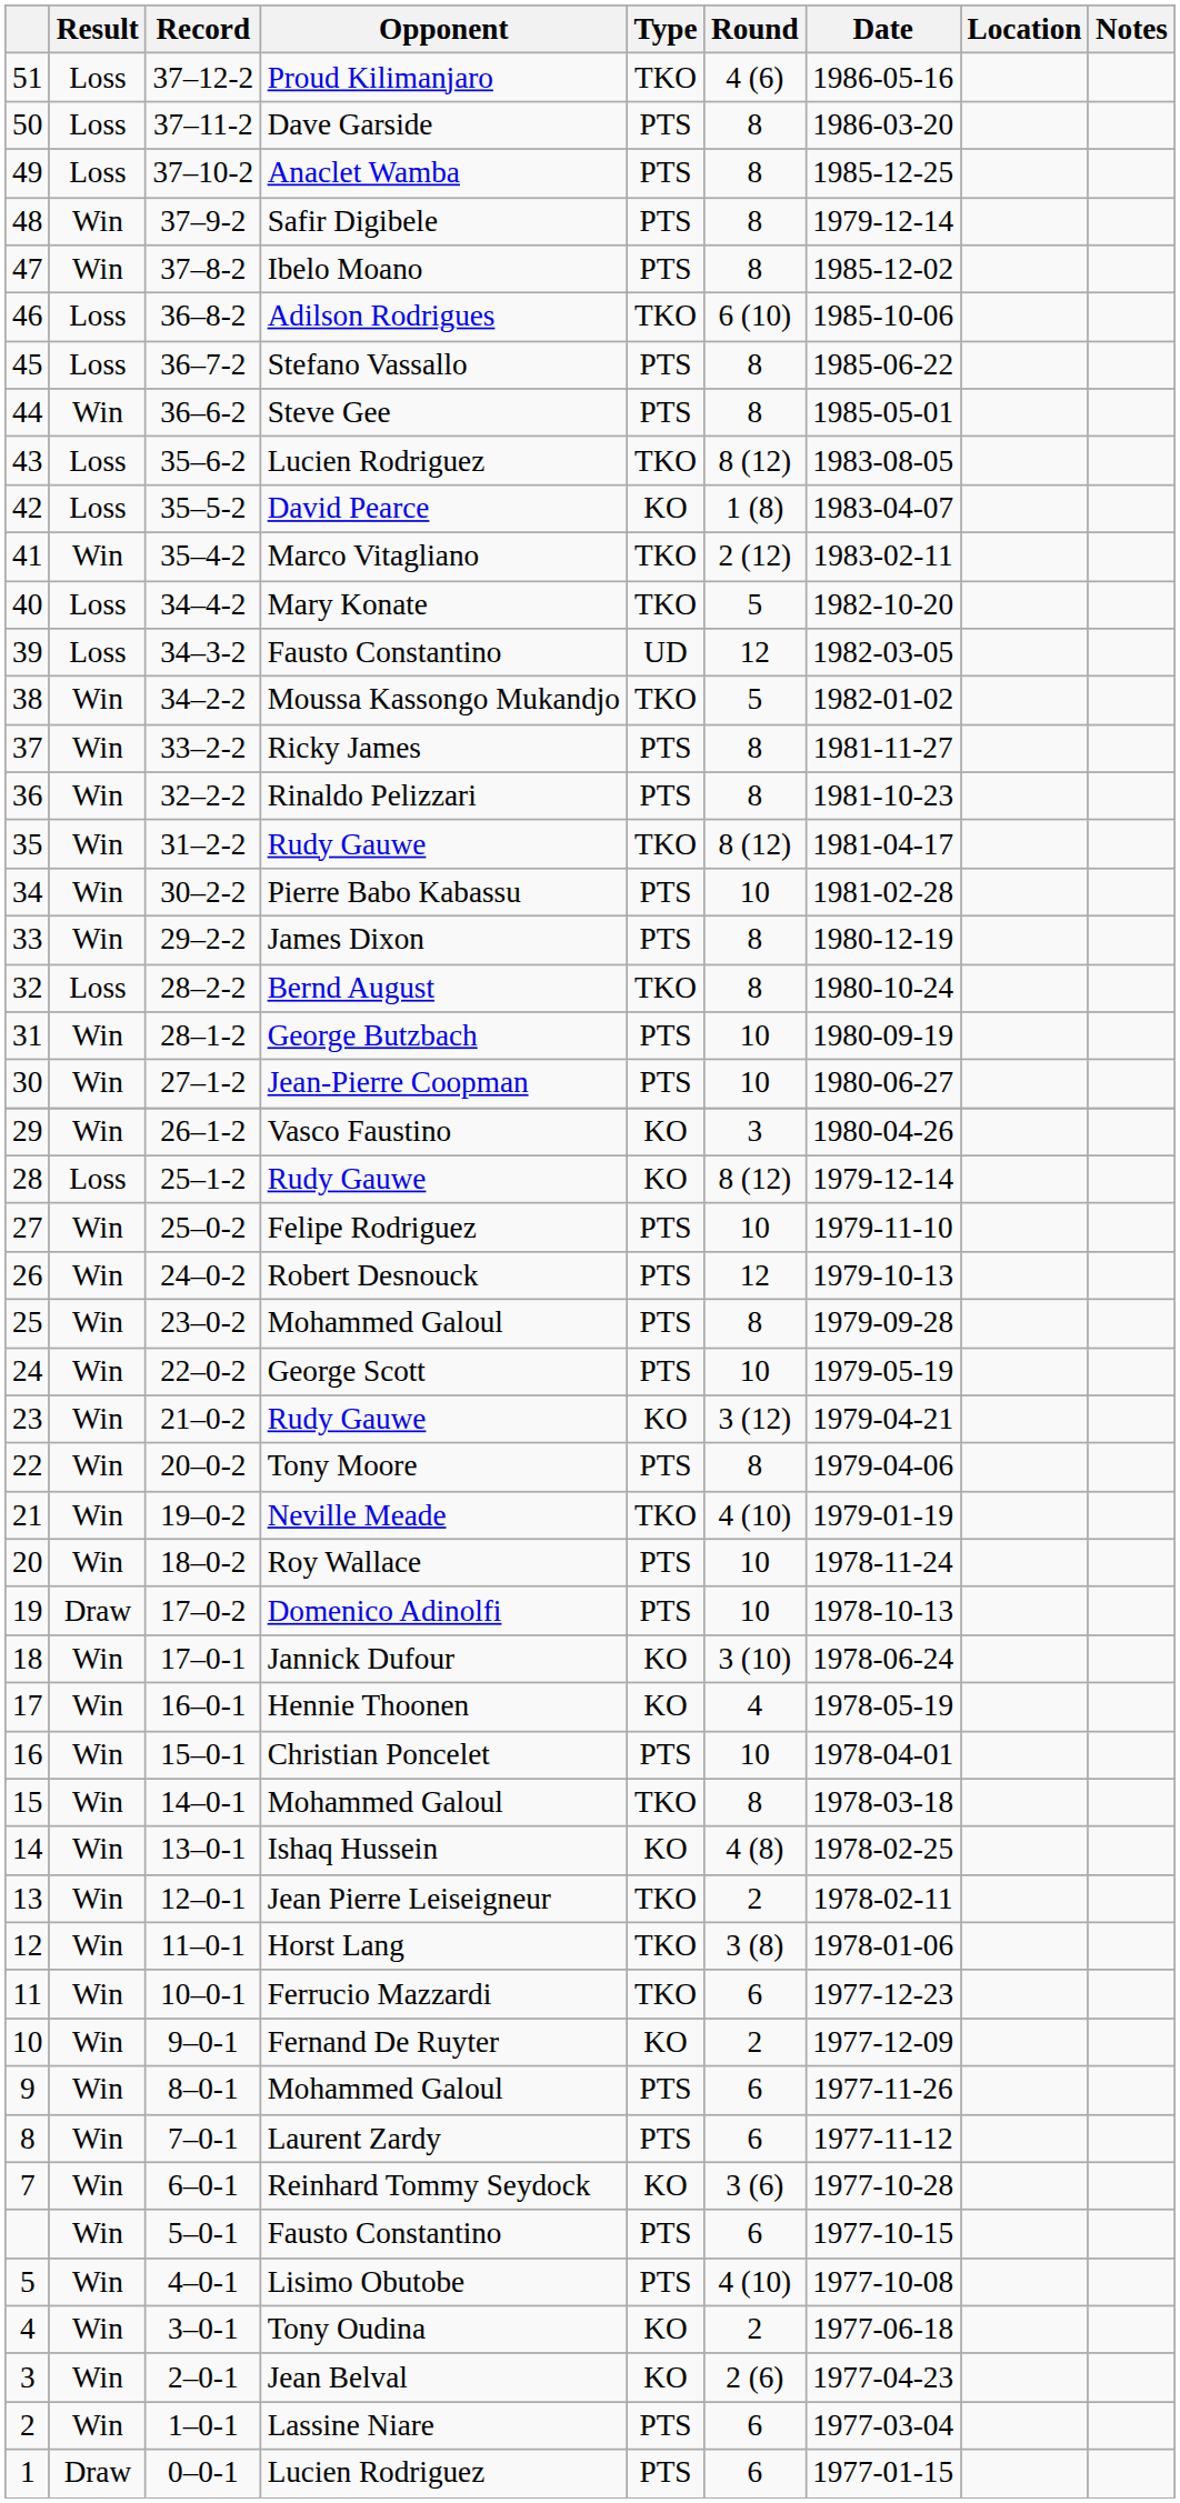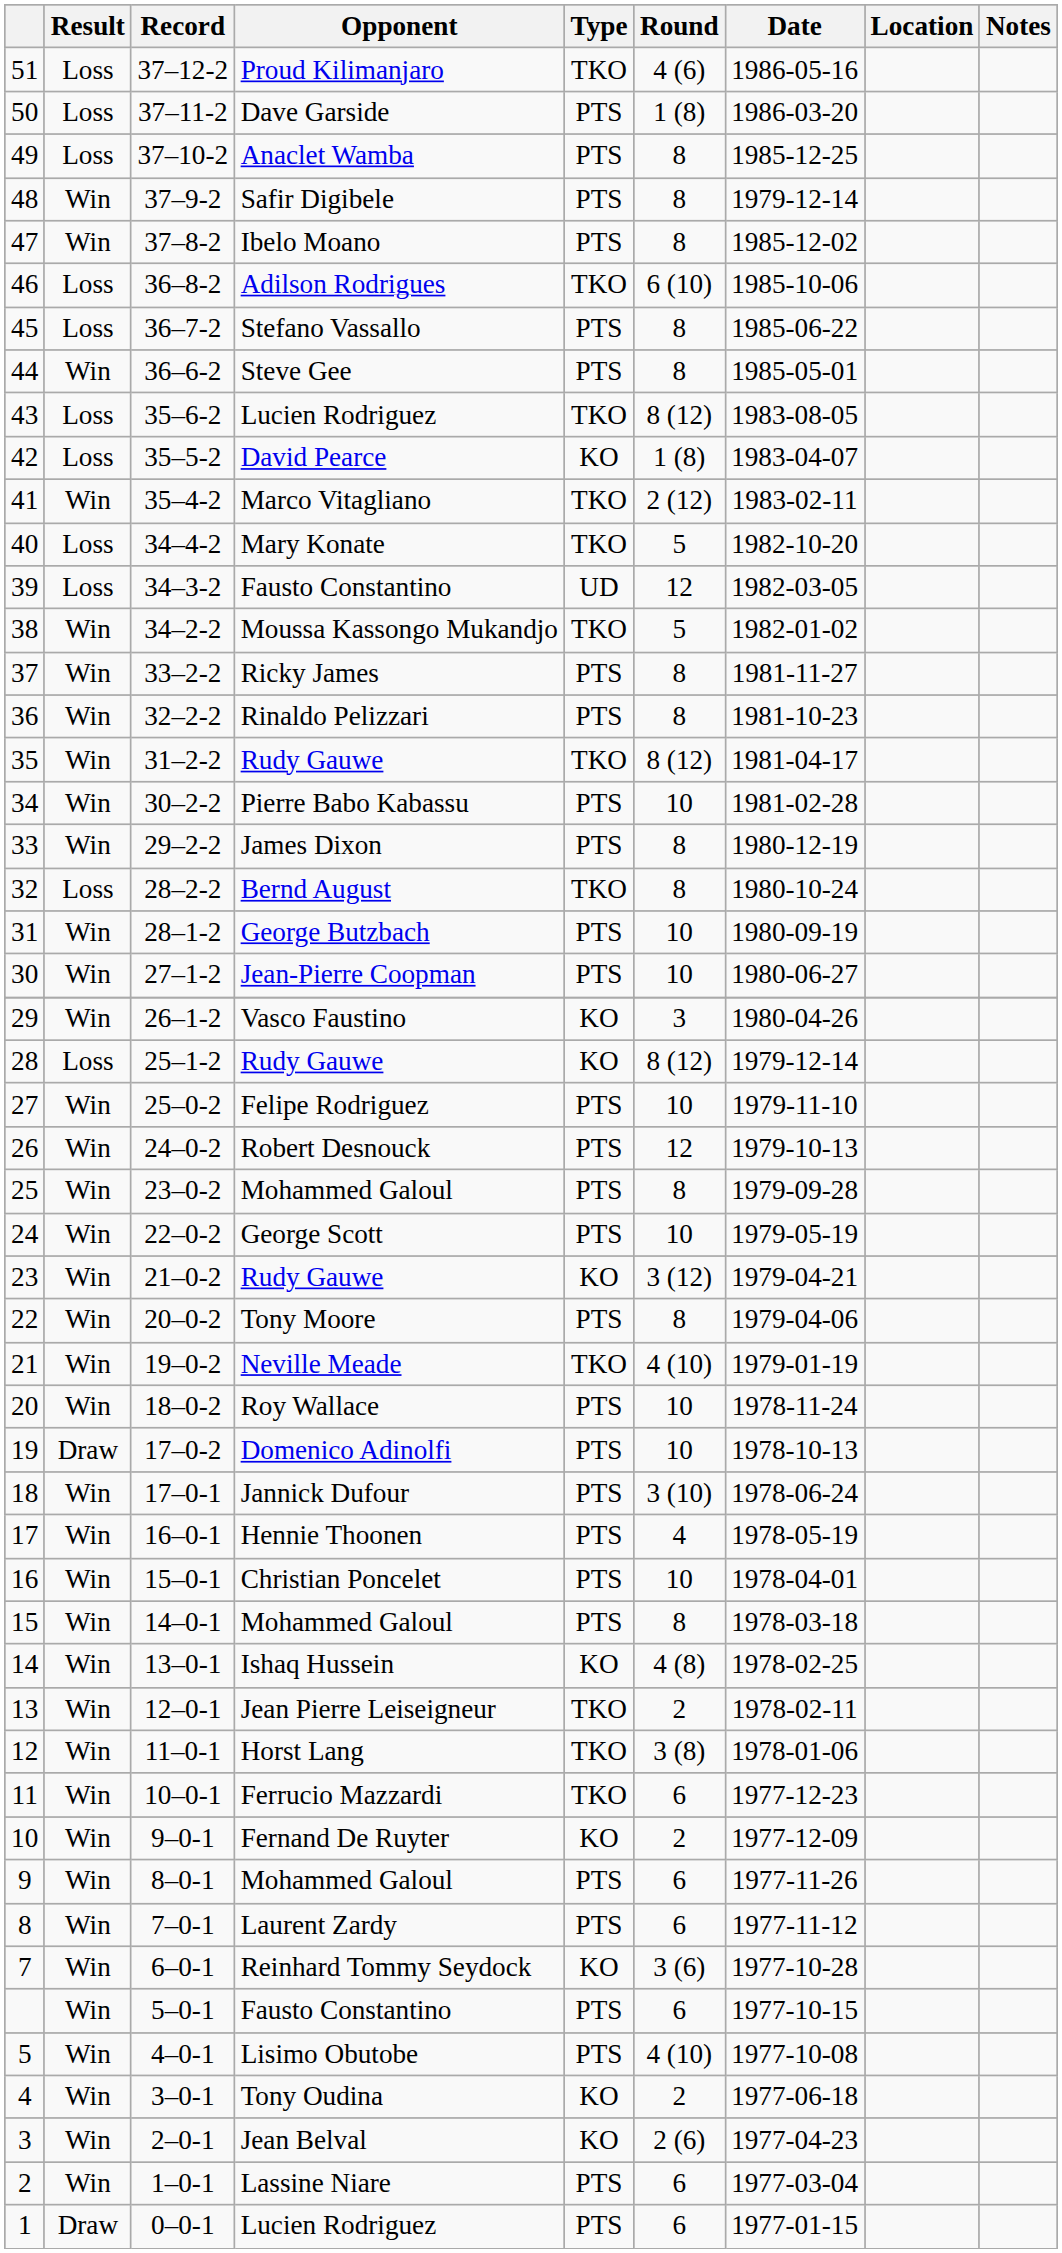50 | Round: 8 -> 1 (8)
18 | Type: KO -> PTS
17 | Type: KO -> PTS
15 | Type: TKO -> PTS
